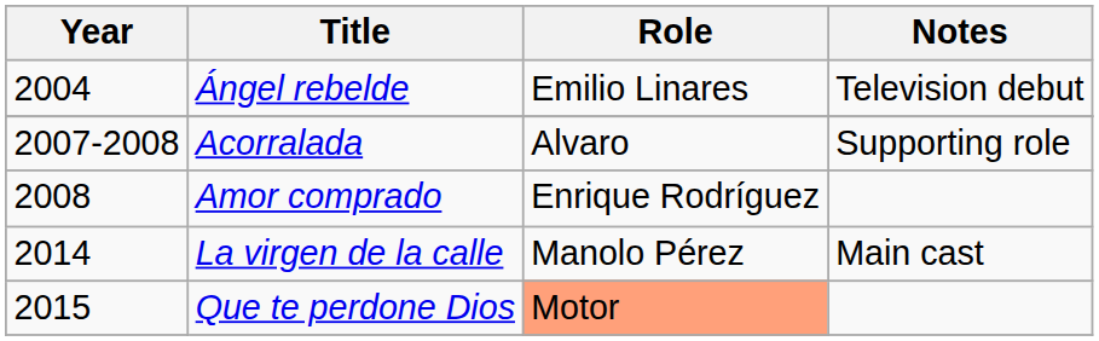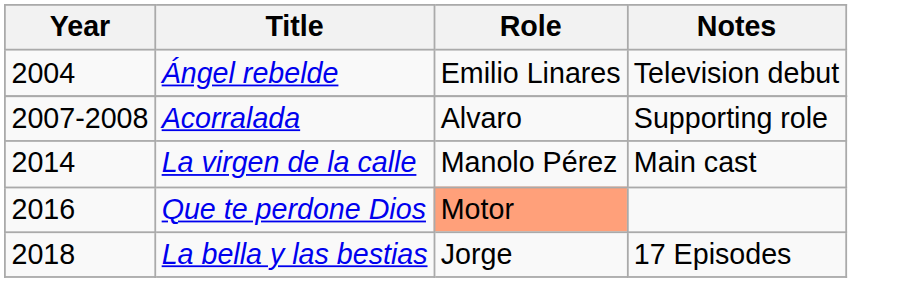- row: 2008 | Amor comprado | Enrique Rodríguez
Que te perdone Dios | Year: 2015 -> 2016
+ row: 2018 | La bella y las bestias | Jorge | 17 Episodes
